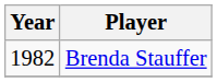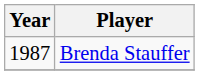Brenda Stauffer | Year: 1982 -> 1987
